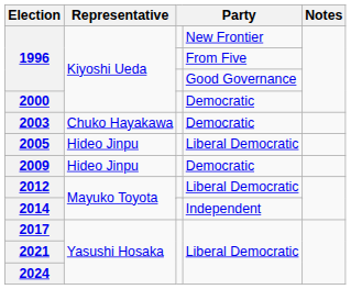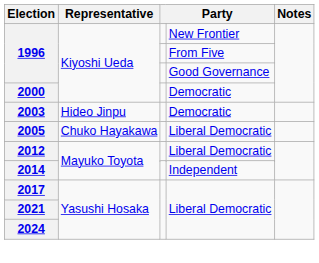2003 | Representative: Chuko Hayakawa -> Hideo Jinpu
2005 | Representative: Hideo Jinpu -> Chuko Hayakawa
- row: 2009 | Hideo Jinpu | Democratic
